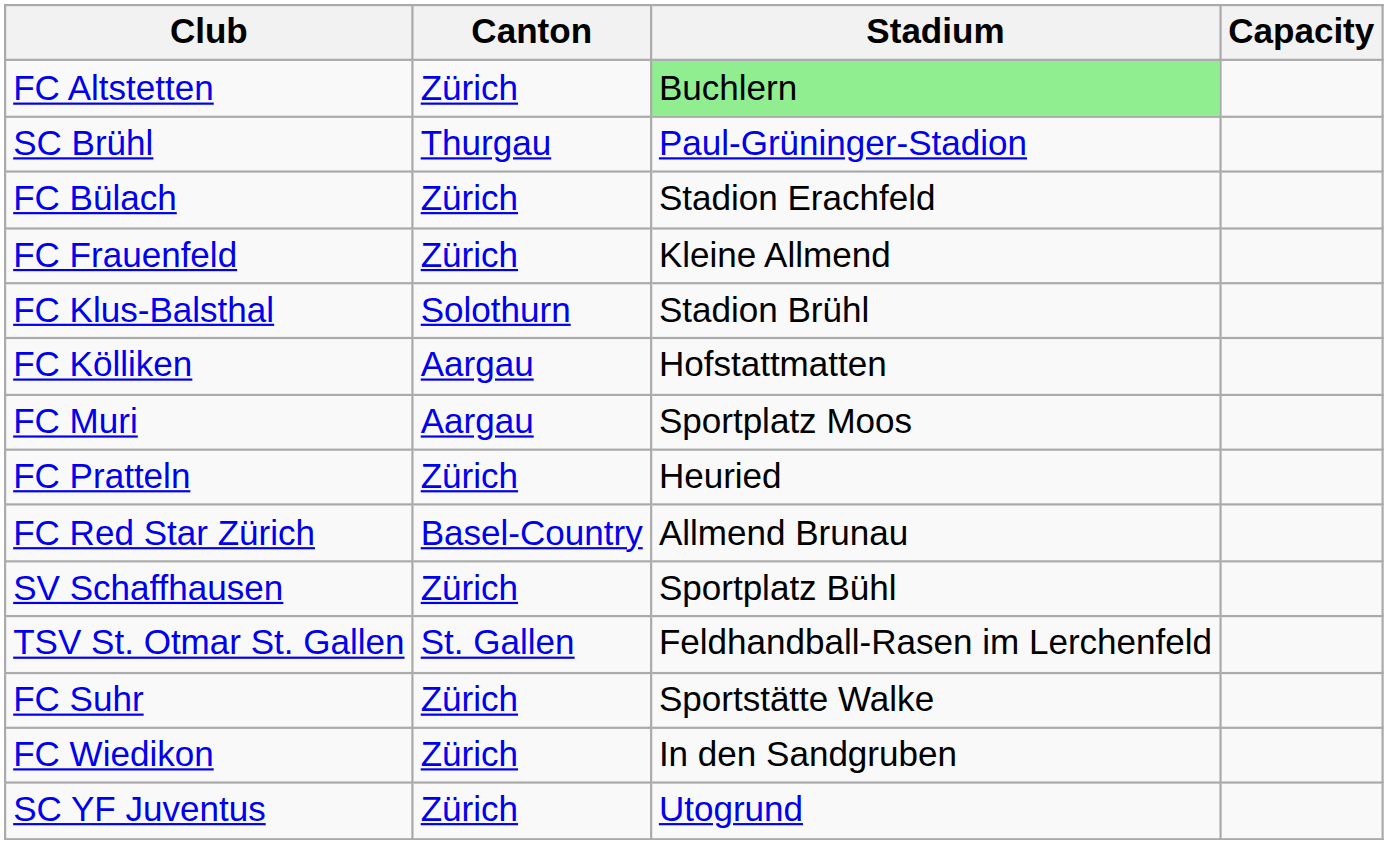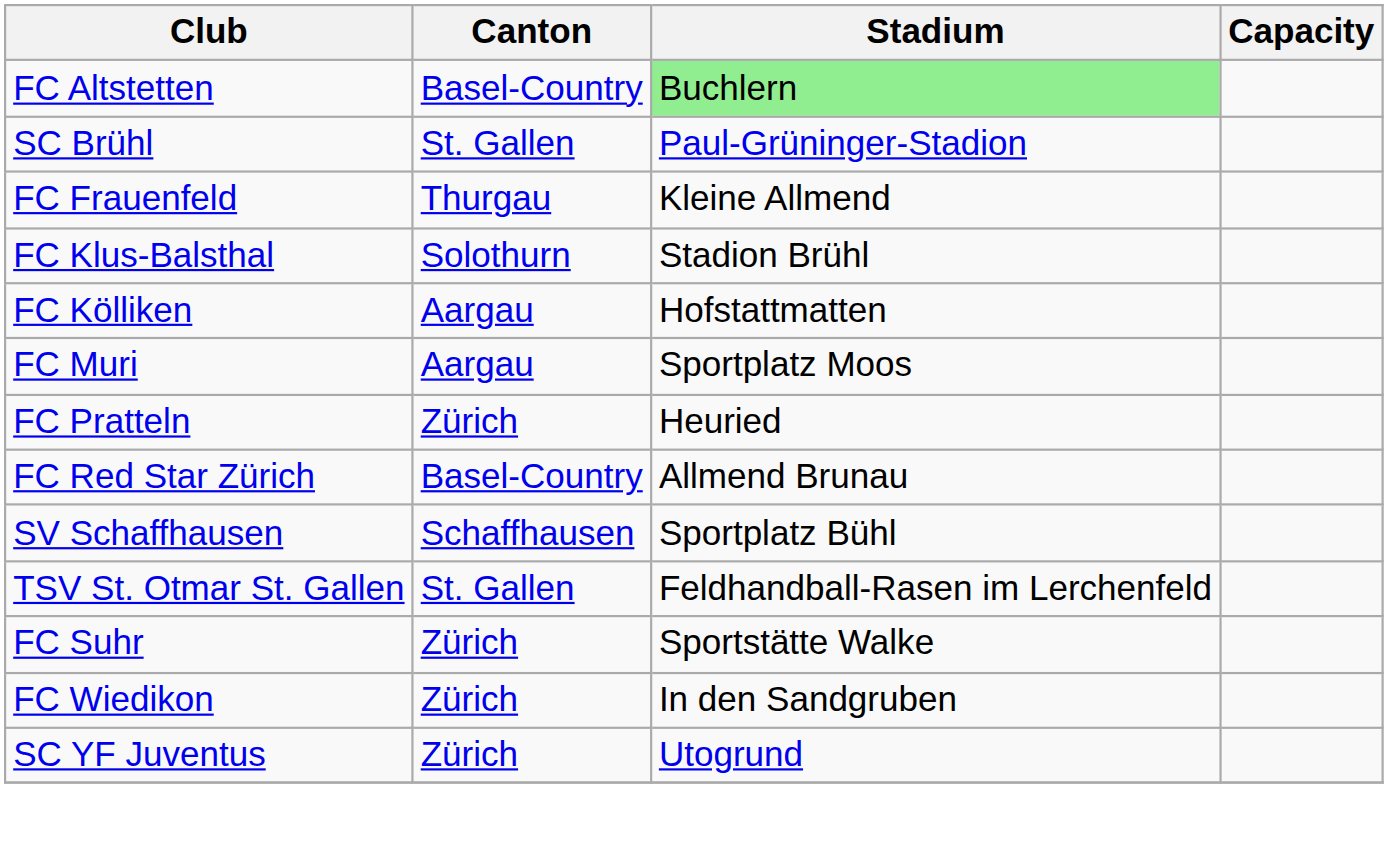FC Altstetten | Canton: Zürich -> Basel-Country
SC Brühl | Canton: Thurgau -> St. Gallen
- row: FC Bülach | Zürich | Stadion Erachfeld
FC Frauenfeld | Canton: Zürich -> Thurgau
SV Schaffhausen | Canton: Zürich -> Schaffhausen
